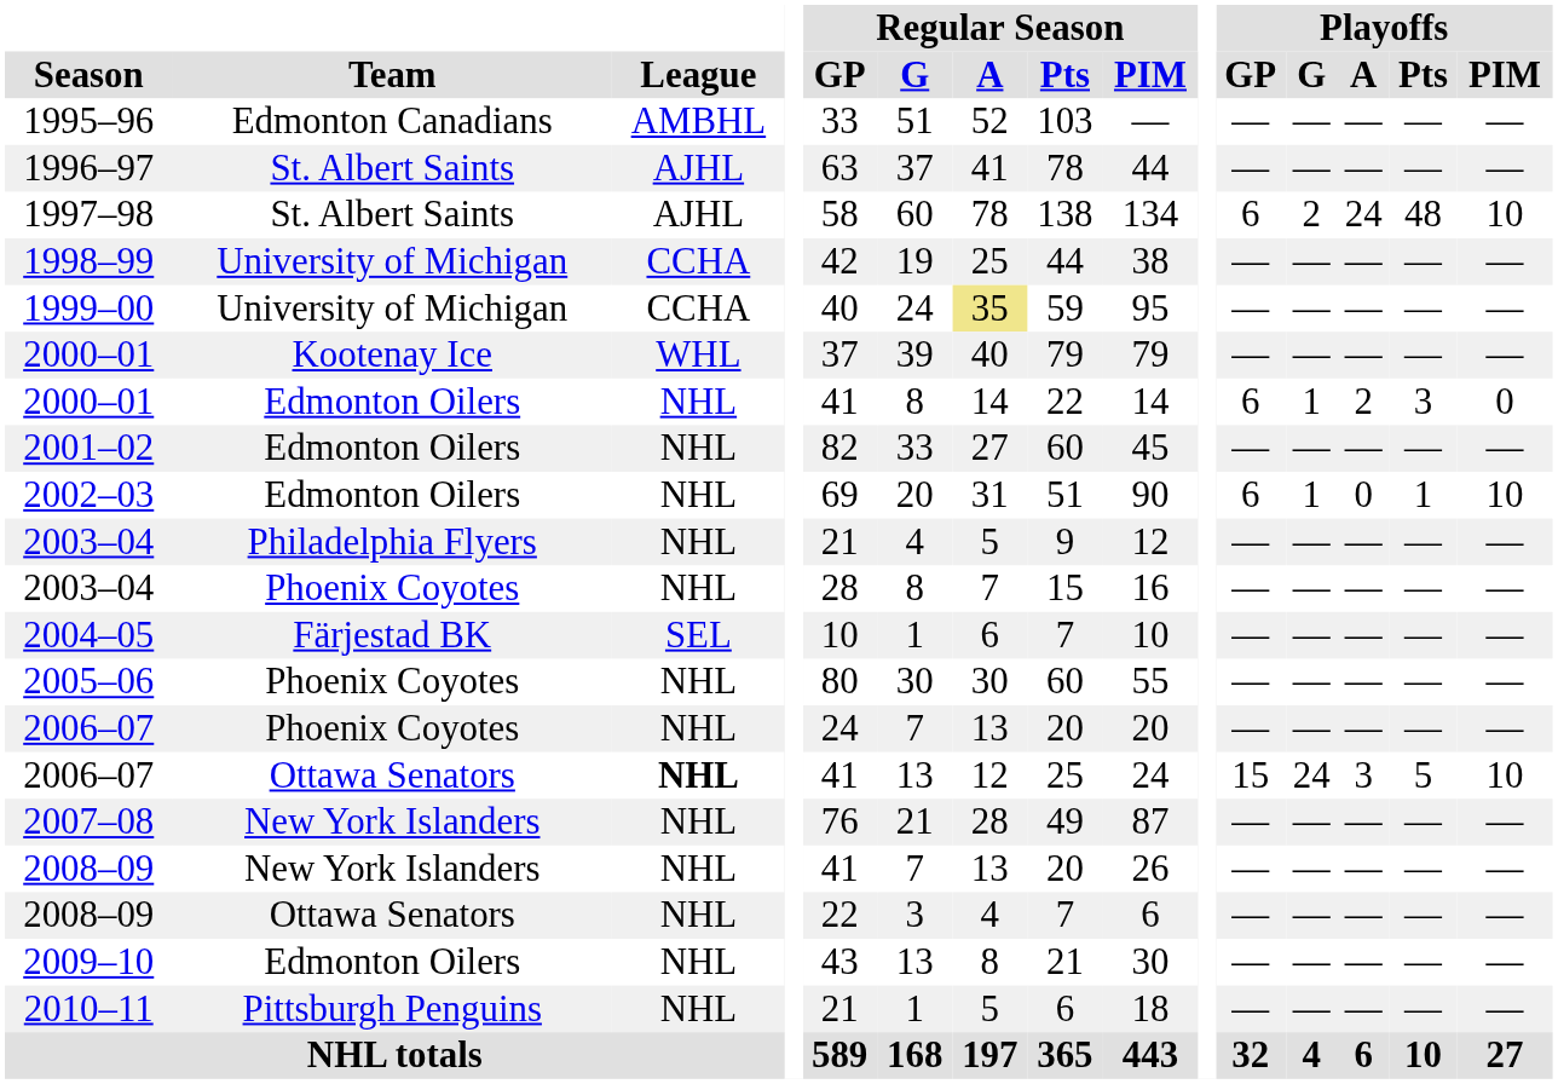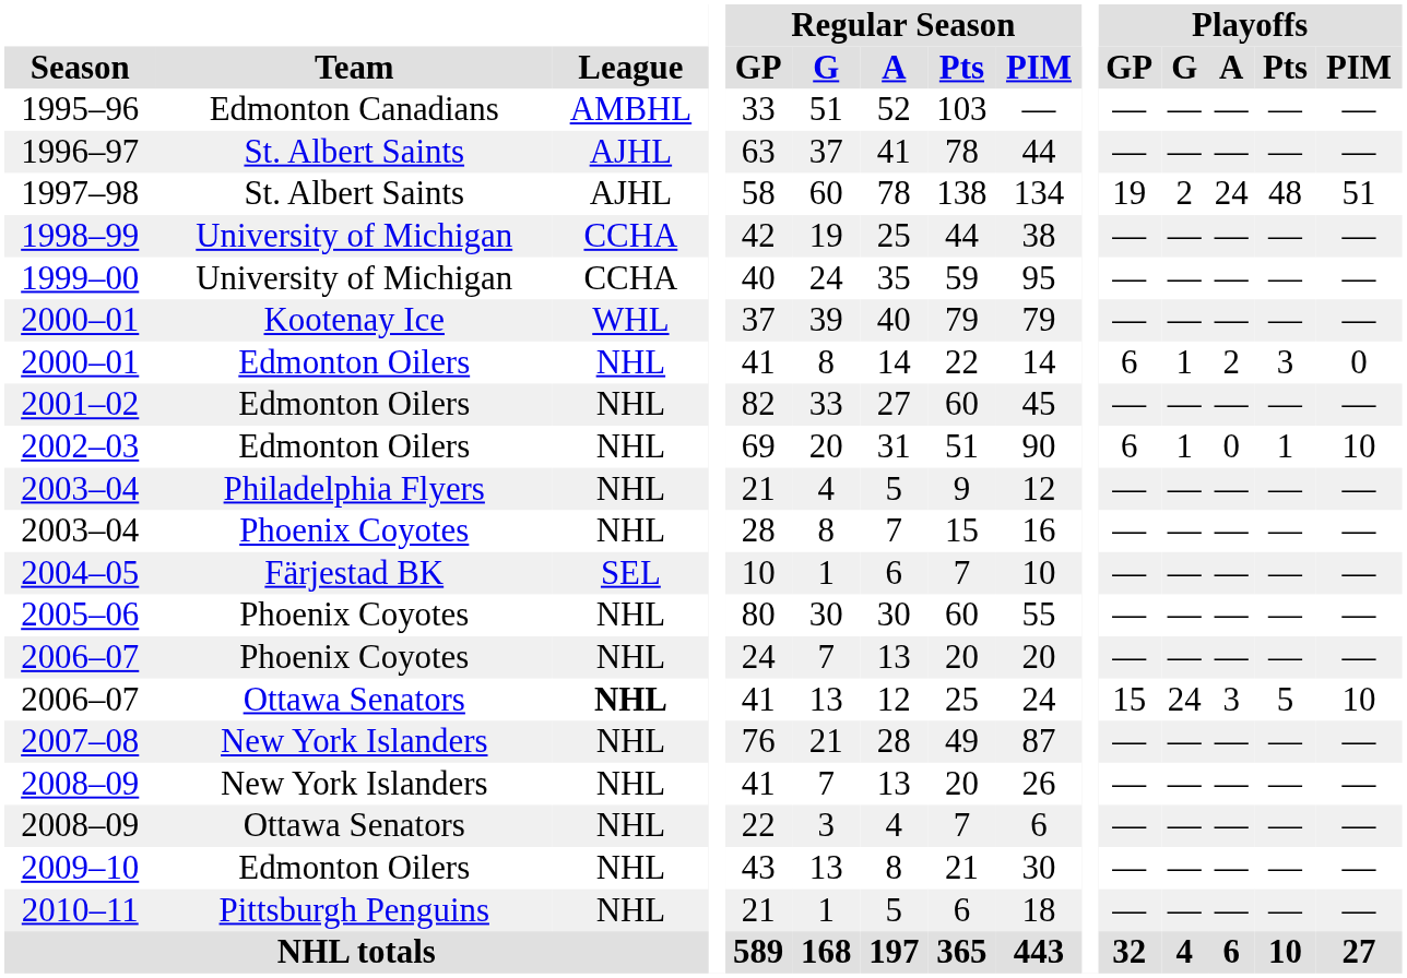1997–98 | Playoffs / GP: 6 -> 19
1997–98 | Playoffs / PIM: 10 -> 51
1999–00 | Regular Season / A: khaki background -> no background
